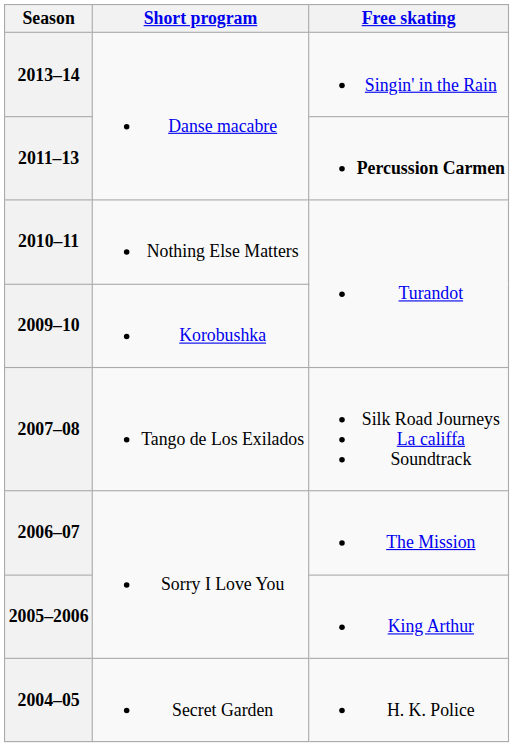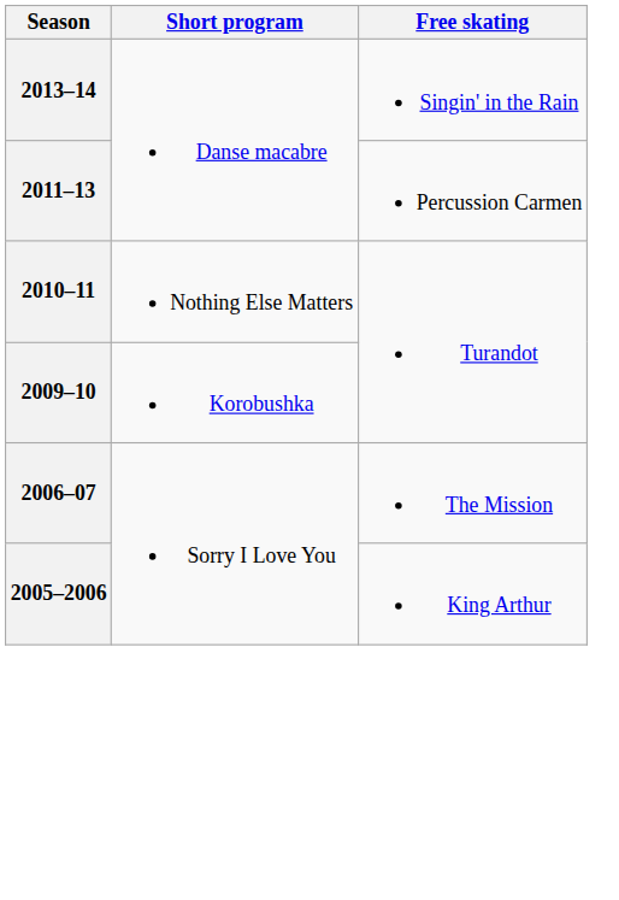2011–13 | Free skating: bold -> normal
- row: 2007–08 | Tango de Los Exilados | Silk Road Journeys La califfa Soundtrack
- row: 2004–05 | Secret Garden | H. K. Police
